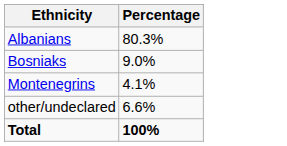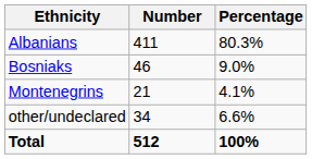+ column: Number | 411 | 46 | 21 | 34 | 512
